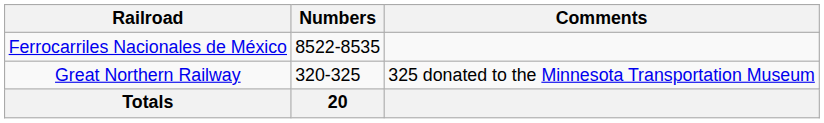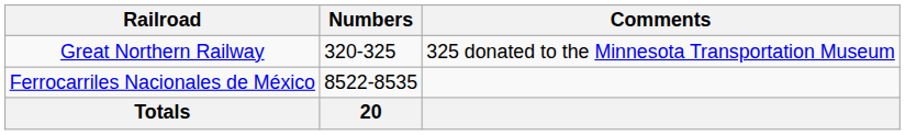rows swapped: Great Northern Railway <-> Ferrocarriles Nacionales de México
